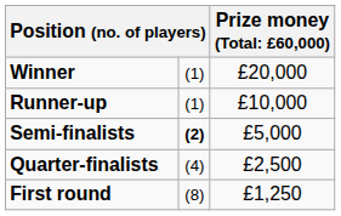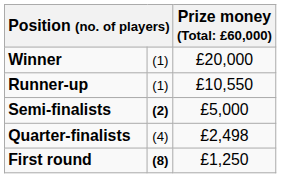Runner-up | column 3: £10,000 -> £10,550
Quarter-finalists | column 3: £2,500 -> £2,498
First round | column 2: normal -> bold
